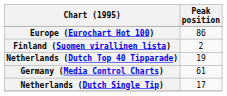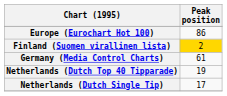Finland (Suomen virallinen lista) | Peak position: no background -> gold background
rows swapped: Germany (Media Control Charts) <-> Netherlands (Dutch Top 40 Tipparade)
